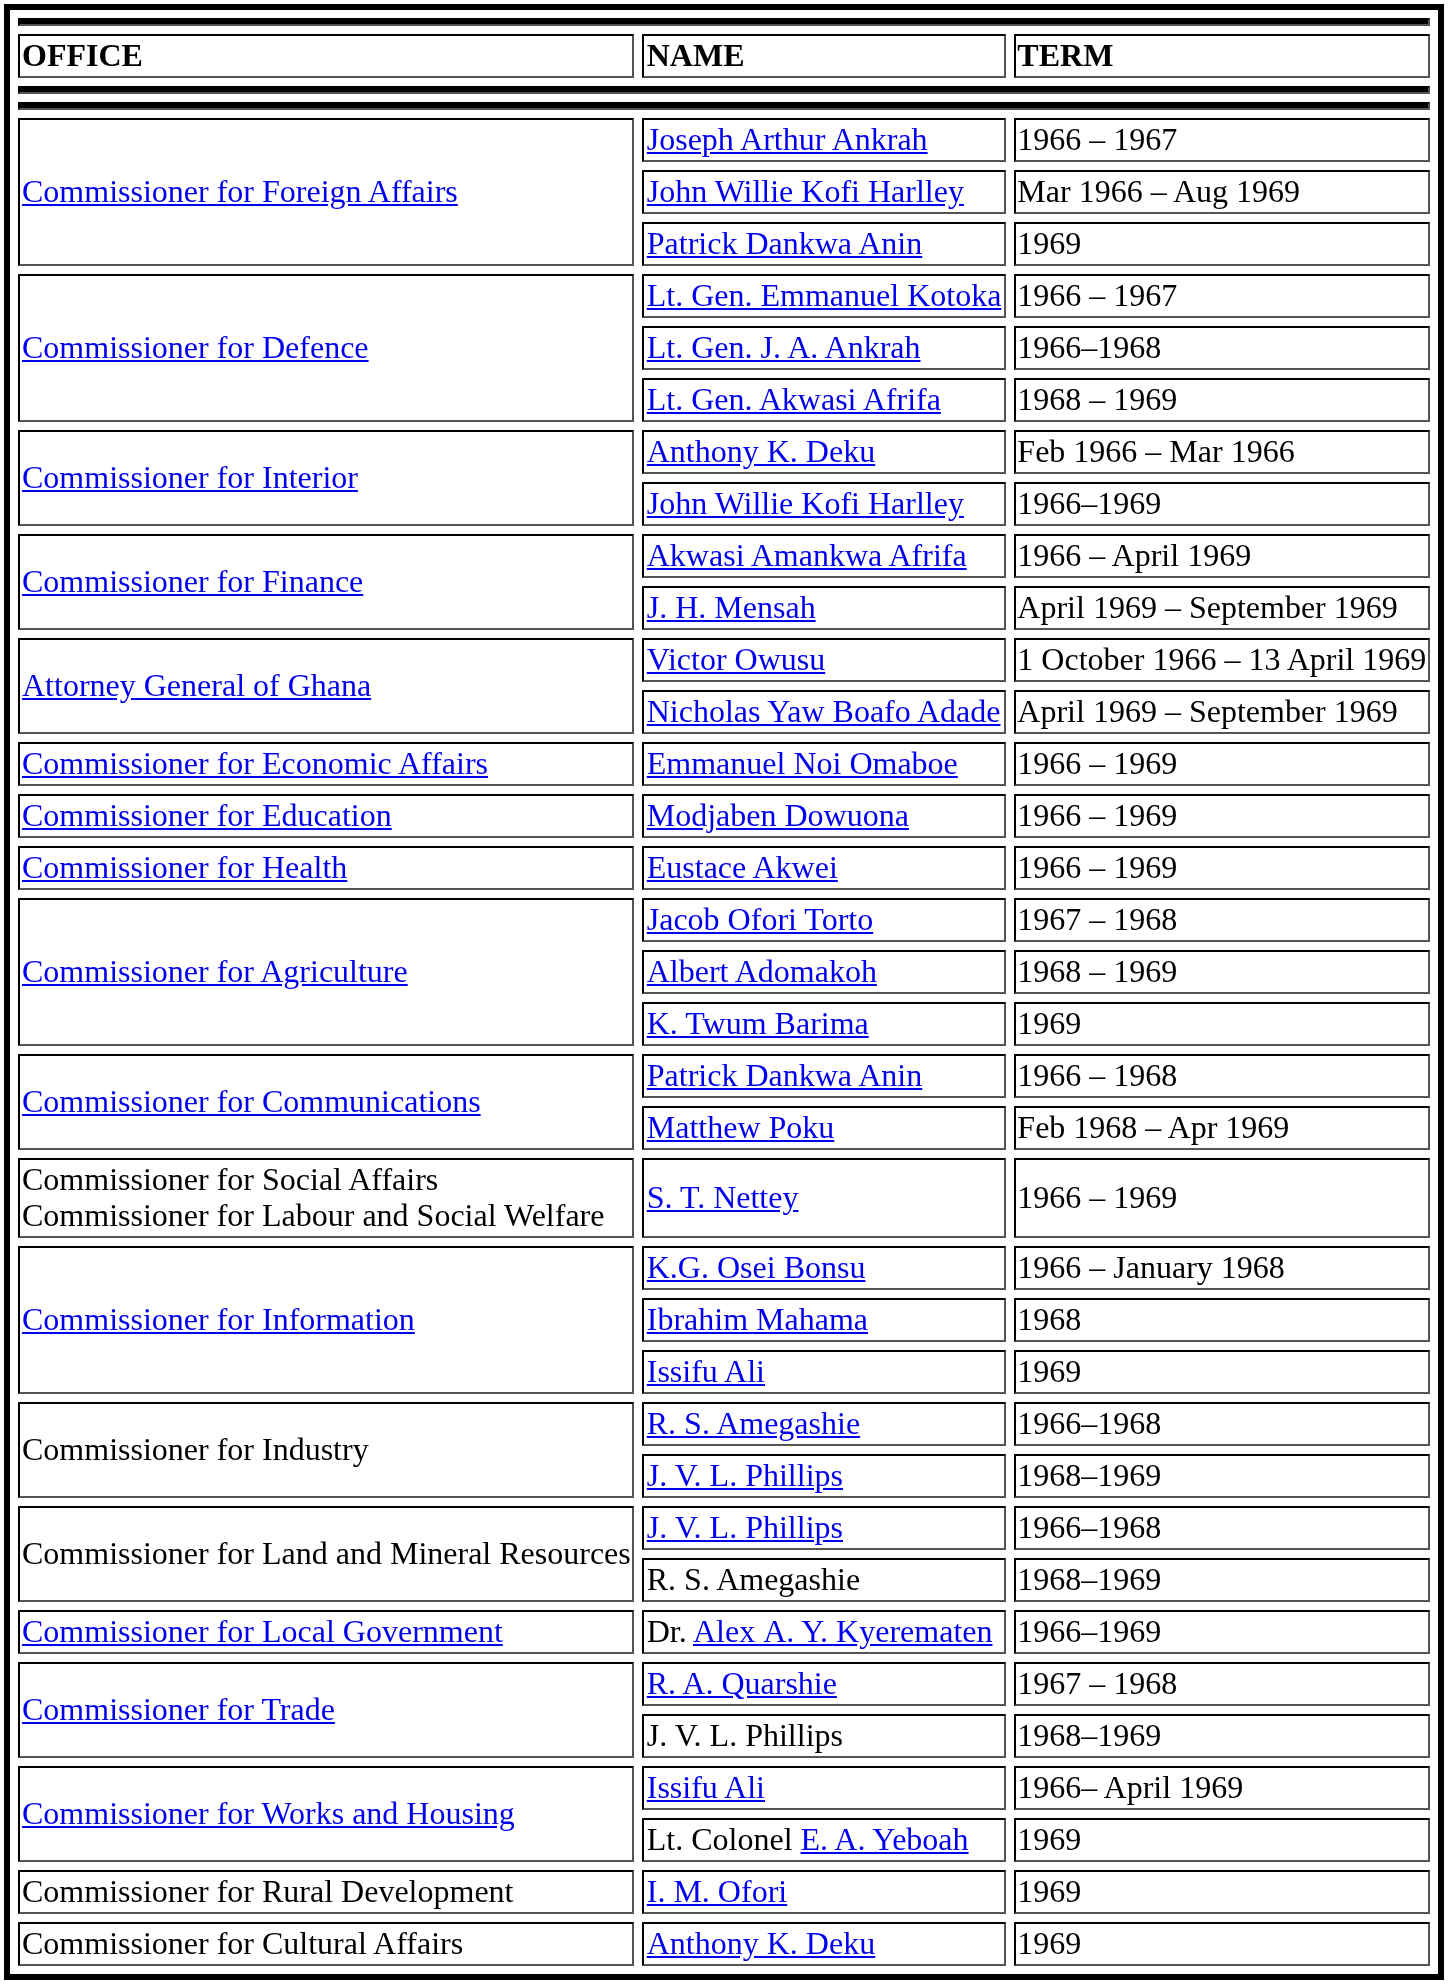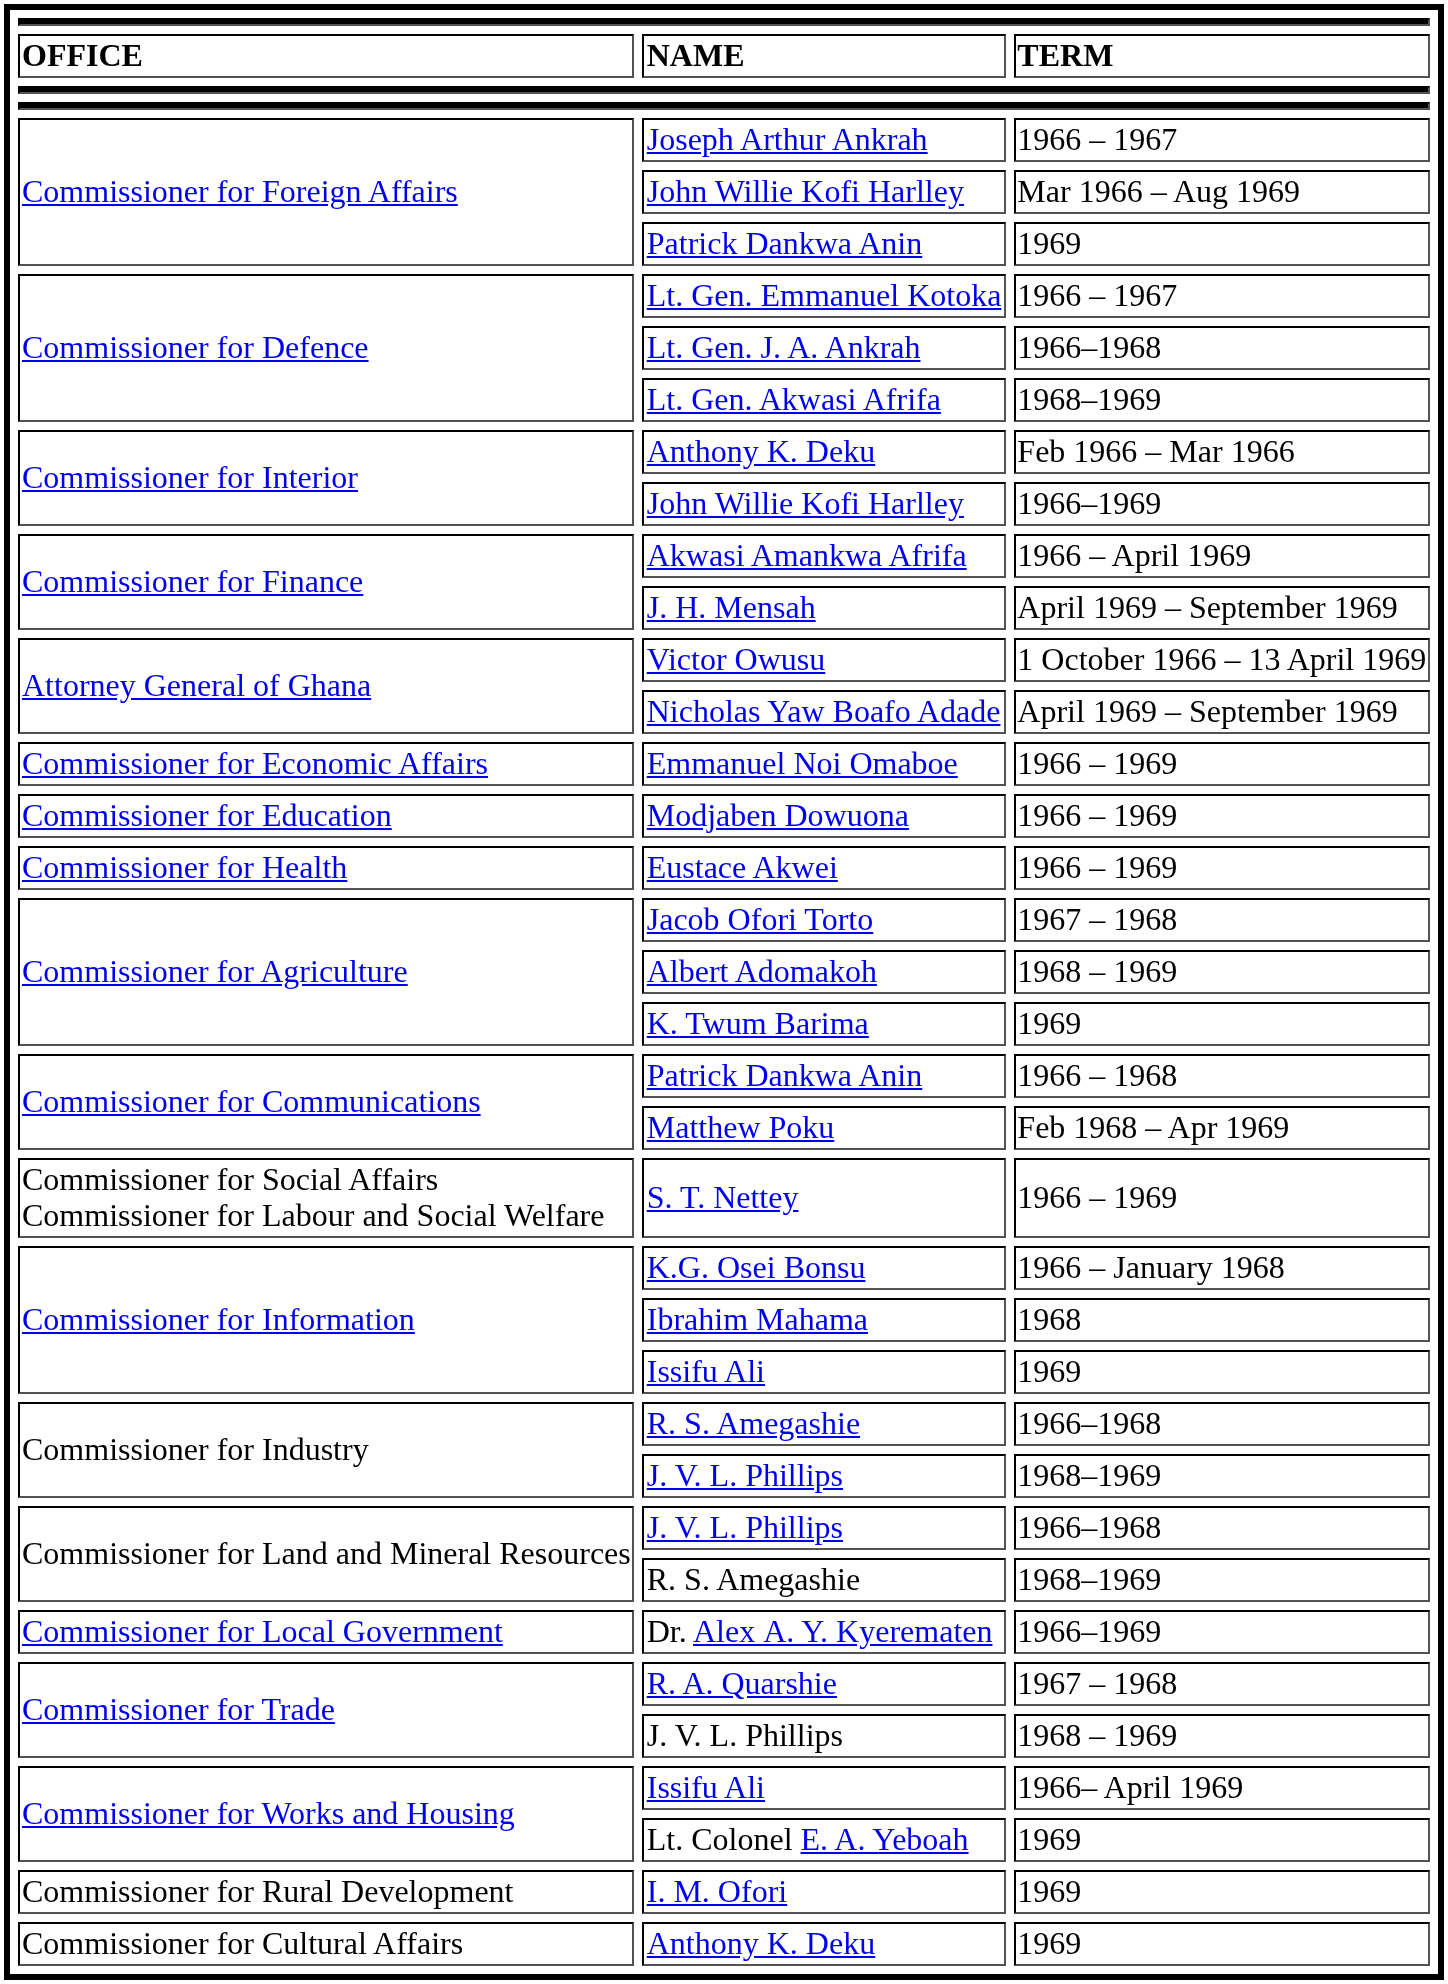Lt. Gen. Akwasi Afrifa | TERM: 1968 – 1969 -> 1968–1969
Commissioner for Trade / J. V. L. Phillips | TERM: 1968–1969 -> 1968 – 1969
